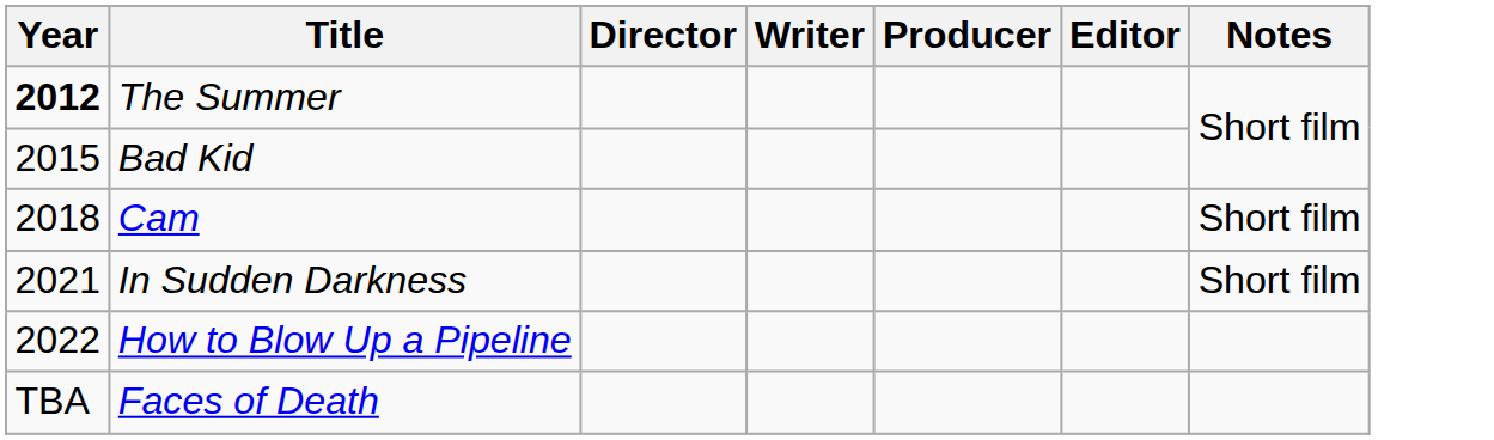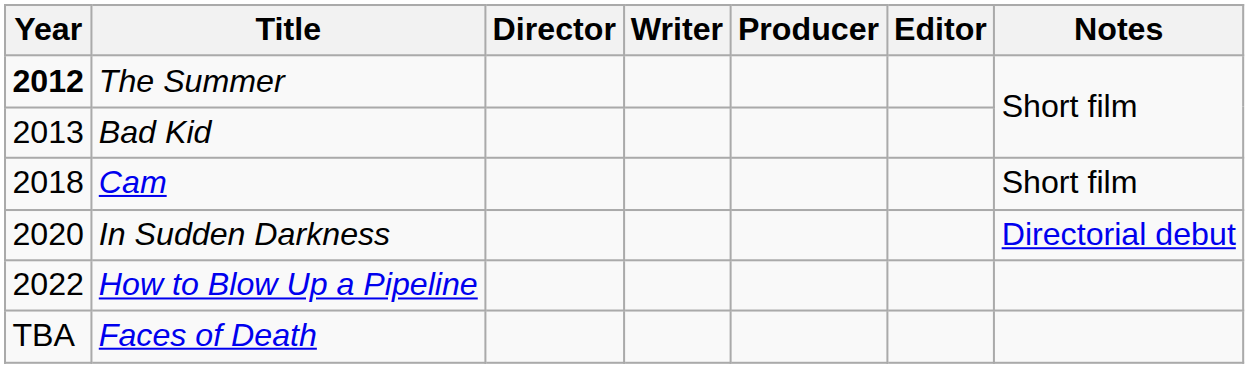Bad Kid | Year: 2015 -> 2013
In Sudden Darkness | Year: 2021 -> 2020
In Sudden Darkness | Notes: Short film -> Directorial debut
